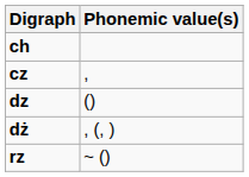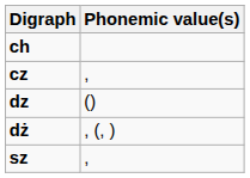- row: rz | ~ ()
+ row: sz | ,
